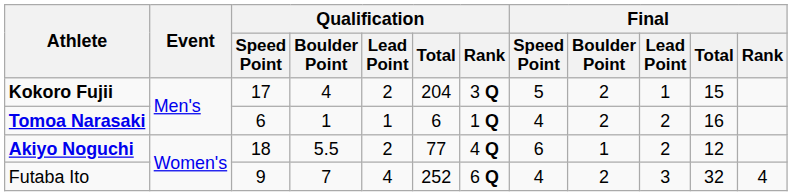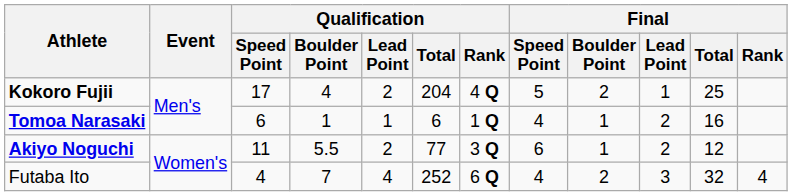Kokoro Fujii | Qualification / Rank: 3 Q -> 4 Q
Kokoro Fujii | Final / Total: 15 -> 25
Tomoa Narasaki | Final / Boulder Point: 2 -> 1
Akiyo Noguchi | Qualification / Speed Point: 18 -> 11
Akiyo Noguchi | Qualification / Rank: 4 Q -> 3 Q
Futaba Ito | Qualification / Speed Point: 9 -> 4
